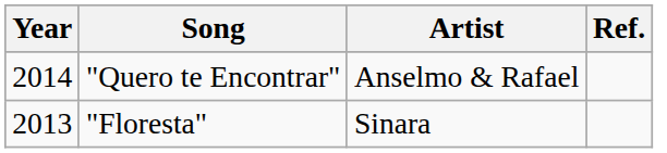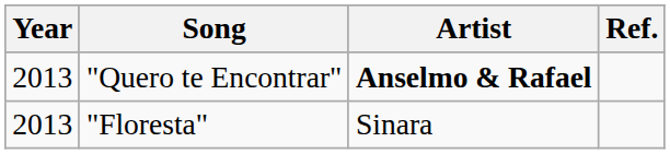"Quero te Encontrar" | Year: 2014 -> 2013
"Quero te Encontrar" | Artist: normal -> bold
